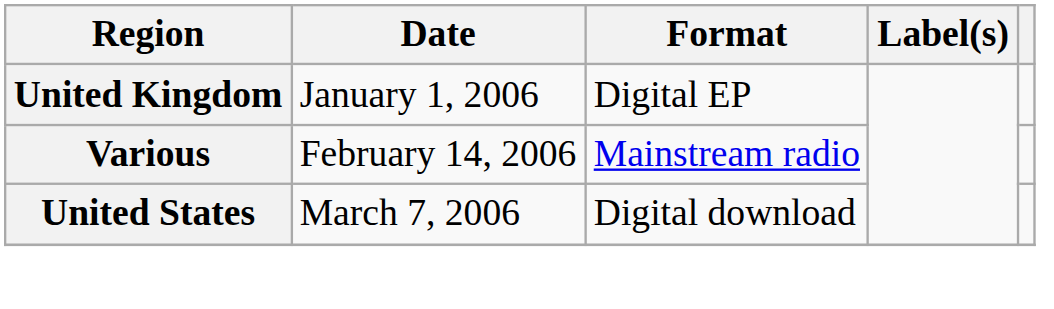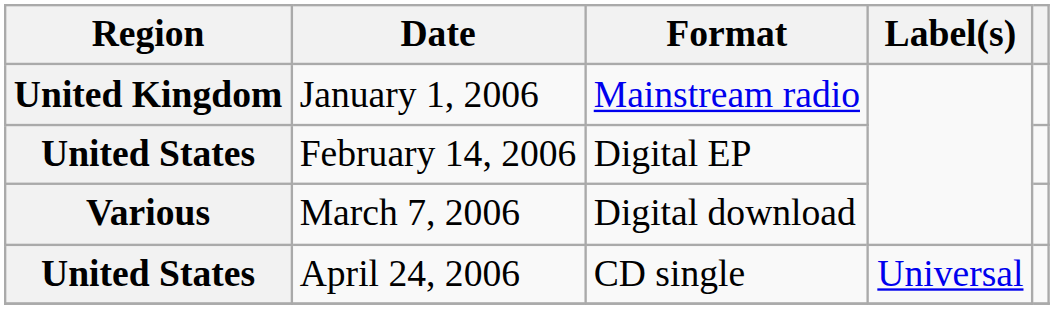January 1, 2006 | Format: Digital EP -> Mainstream radio
February 14, 2006 | Region: Various -> United States
February 14, 2006 | Format: Mainstream radio -> Digital EP
March 7, 2006 | Region: United States -> Various
+ row: United States | April 24, 2006 | CD single | Universal
